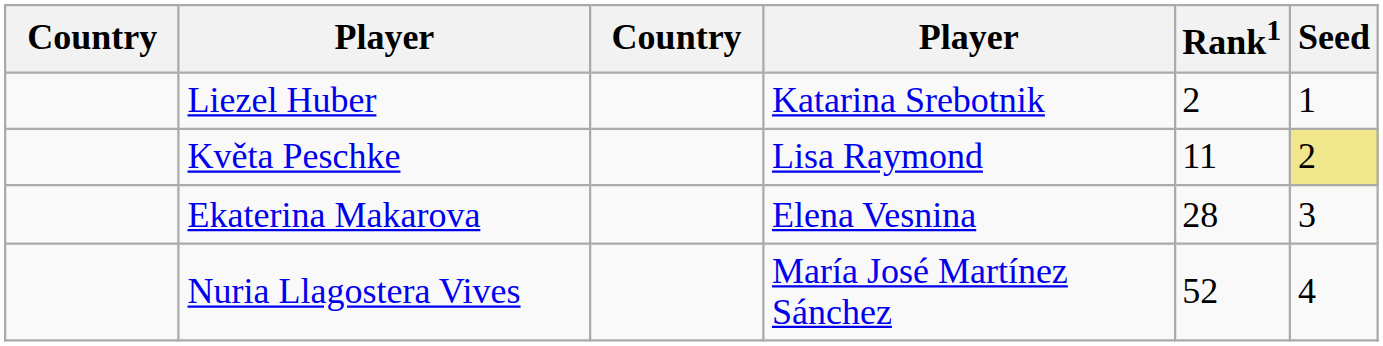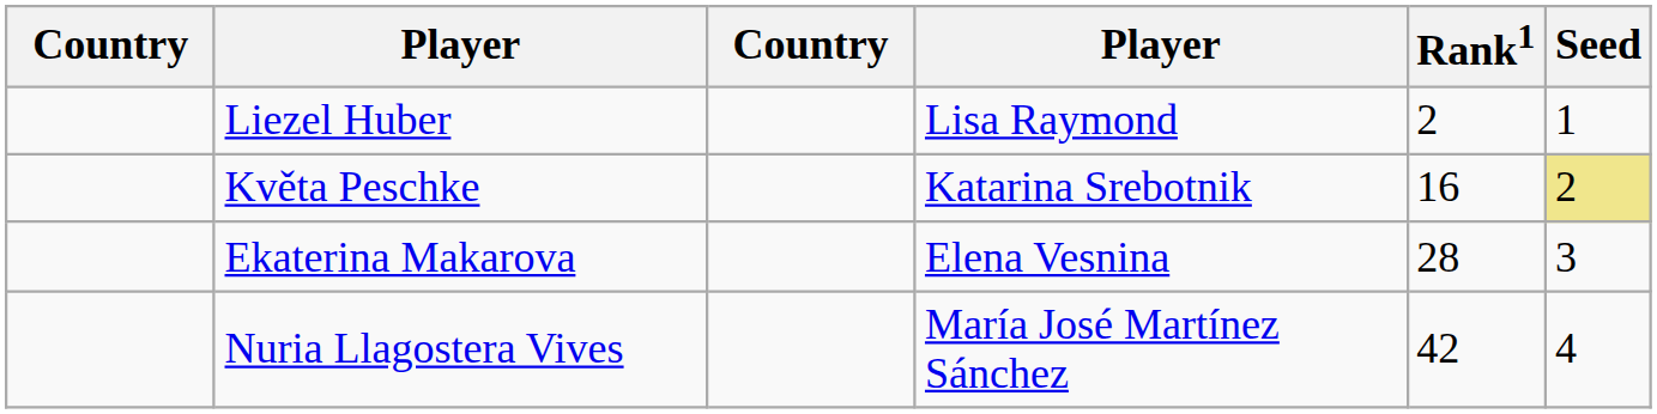Liezel Huber | column 4: Katarina Srebotnik -> Lisa Raymond
Květa Peschke | column 4: Lisa Raymond -> Katarina Srebotnik
Květa Peschke | Rank1: 11 -> 16
Nuria Llagostera Vives | Rank1: 52 -> 42
